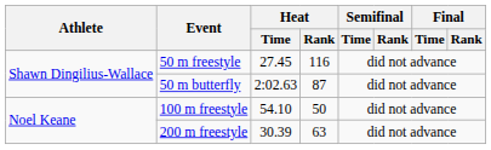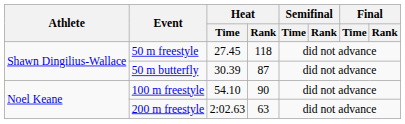50 m freestyle | Heat / Rank: 116 -> 118
50 m butterfly | Heat / Time: 2:02.63 -> 30.39
100 m freestyle | Heat / Rank: 50 -> 90
200 m freestyle | Heat / Time: 30.39 -> 2:02.63
